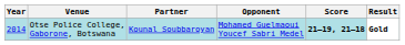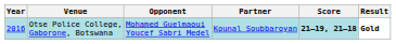columns swapped: Partner <-> Opponent
Otse Police College, Gaborone, Botswana | Year: 2014 -> 2016
